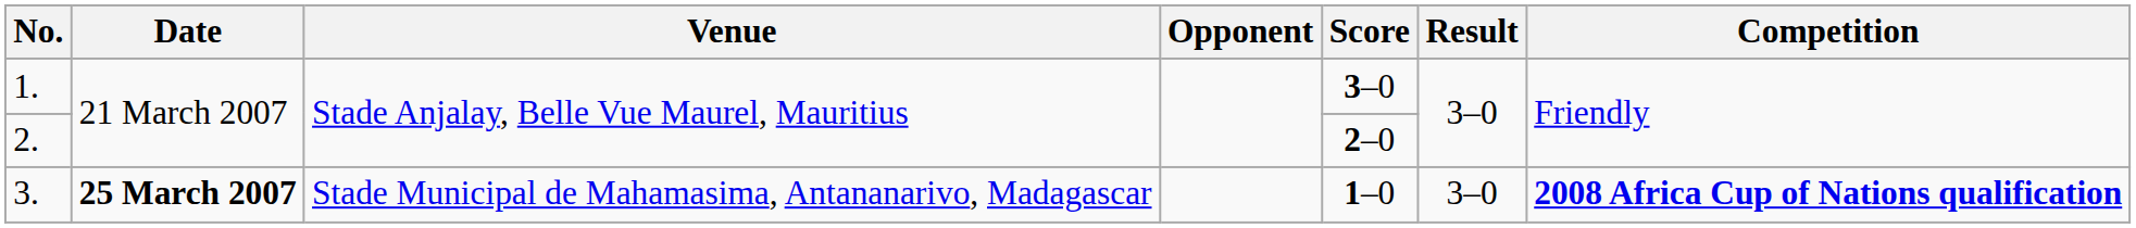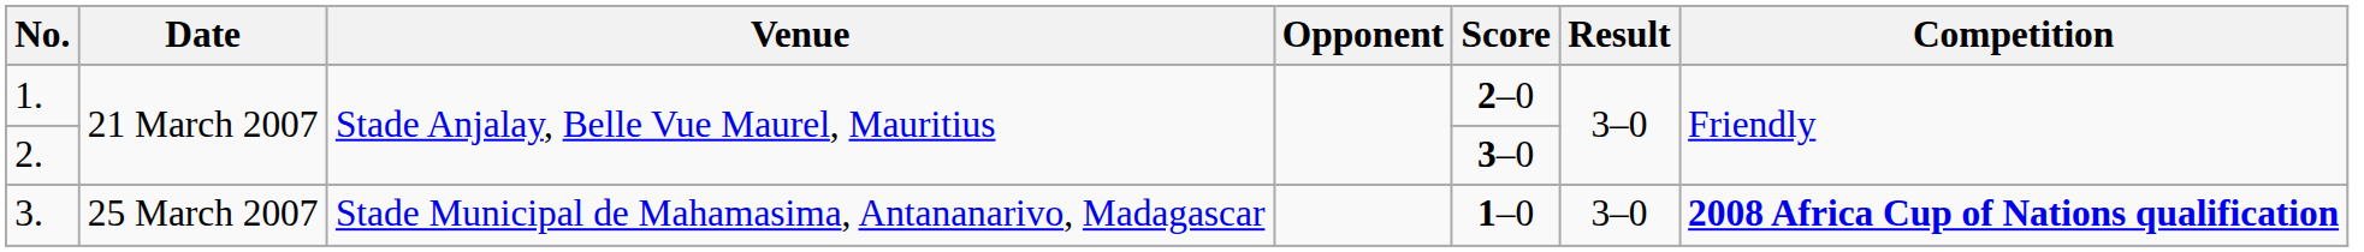1. | Score: 3–0 -> 2–0
2. | Score: 2–0 -> 3–0
3. | Date: bold -> normal
